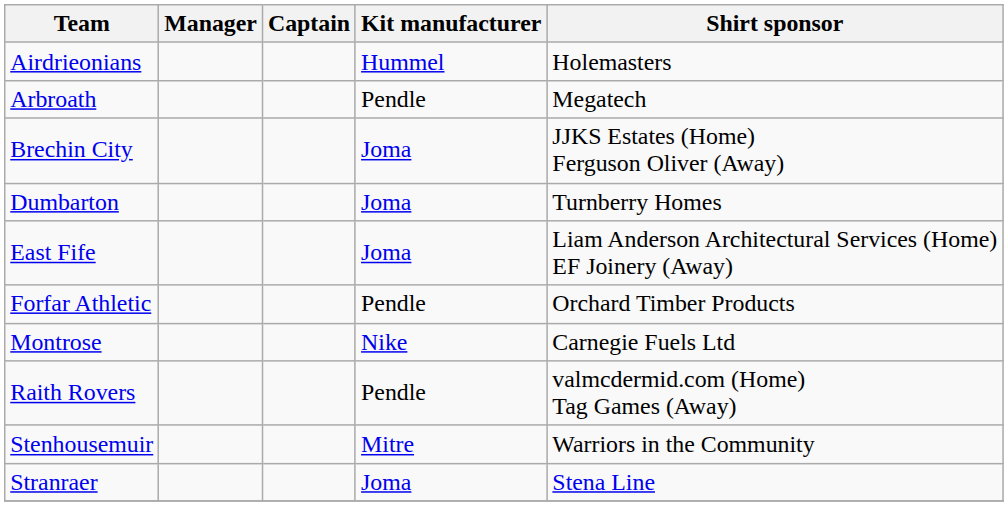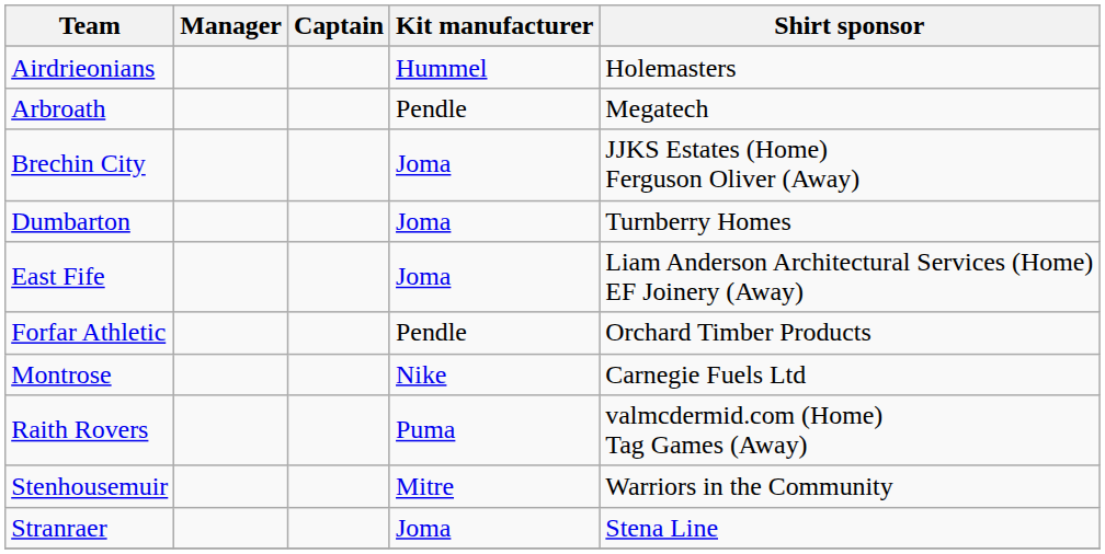Raith Rovers | Kit manufacturer: Pendle -> Puma
